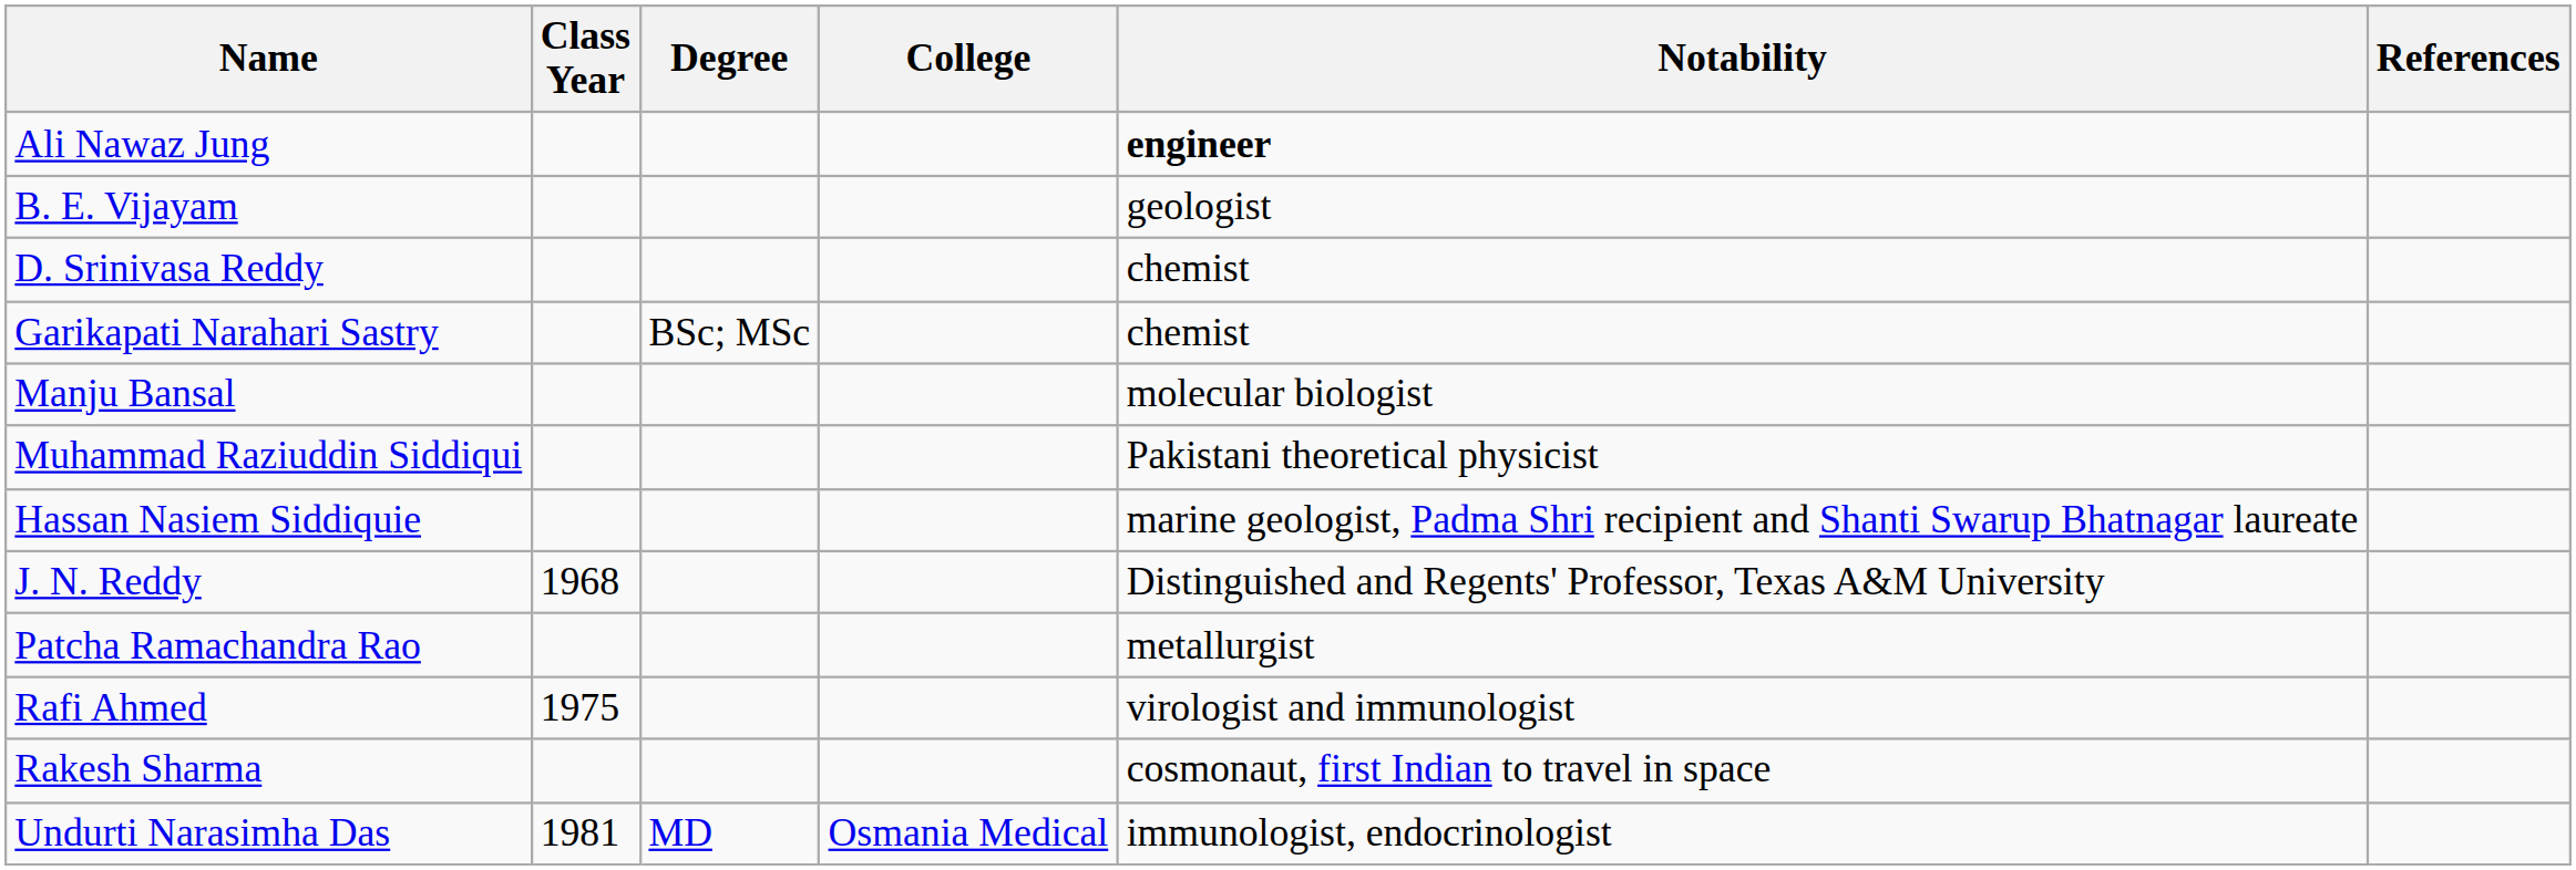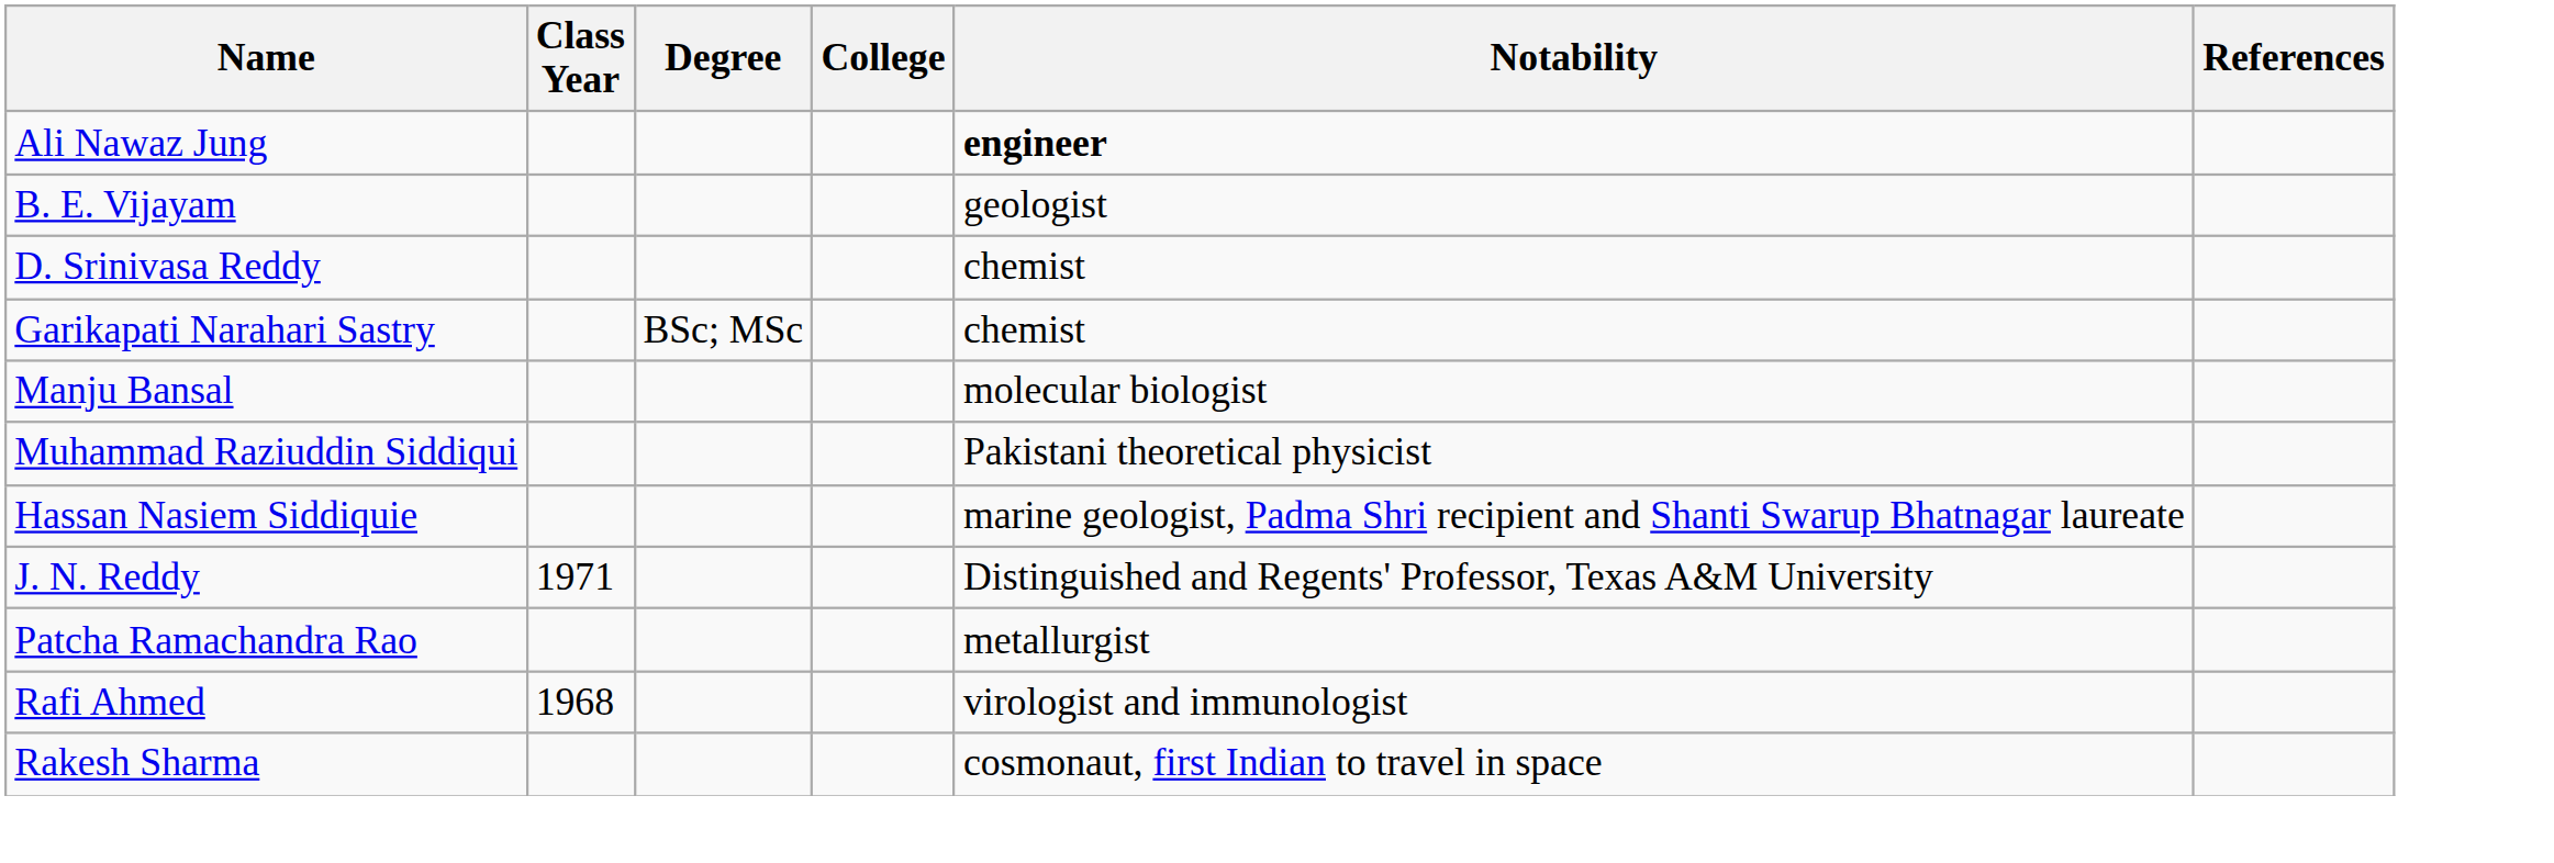J. N. Reddy | Class Year: 1968 -> 1971
Rafi Ahmed | Class Year: 1975 -> 1968
- row: Undurti Narasimha Das | 1981 | MD | Osmania Medical | immunologist, endocrinologist
